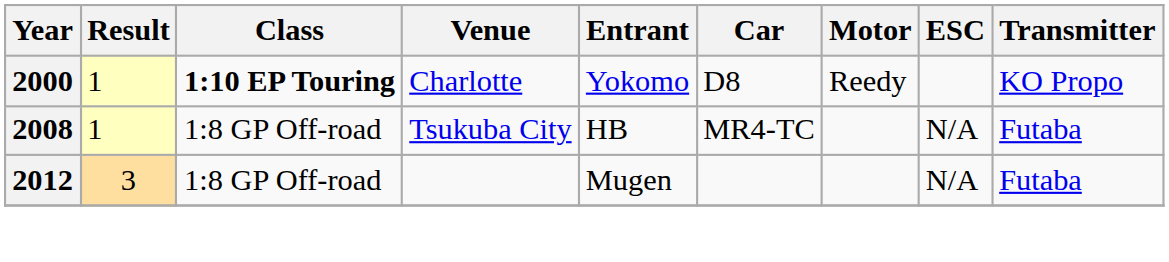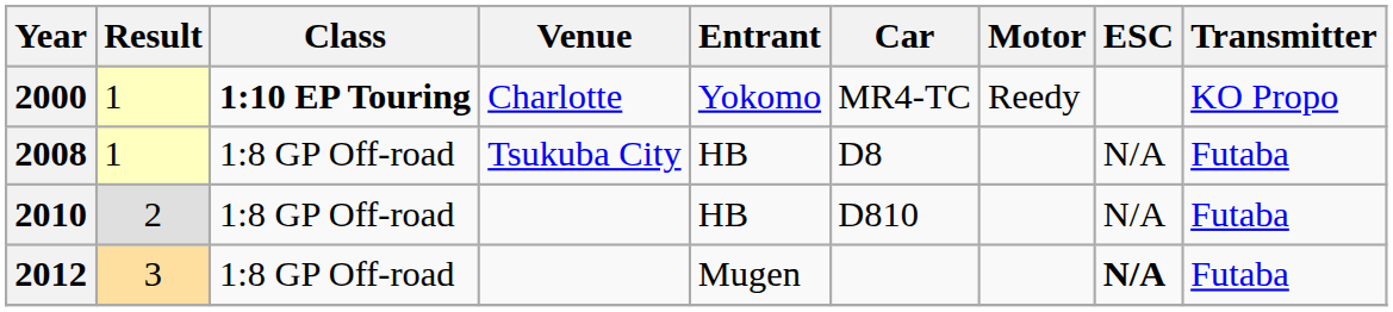2000 | Car: D8 -> MR4-TC
2008 | Car: MR4-TC -> D8
+ row: 2010 | 2 | 1:8 GP Off-road | HB | D810 | N/A | Futaba
2012 | ESC: normal -> bold
